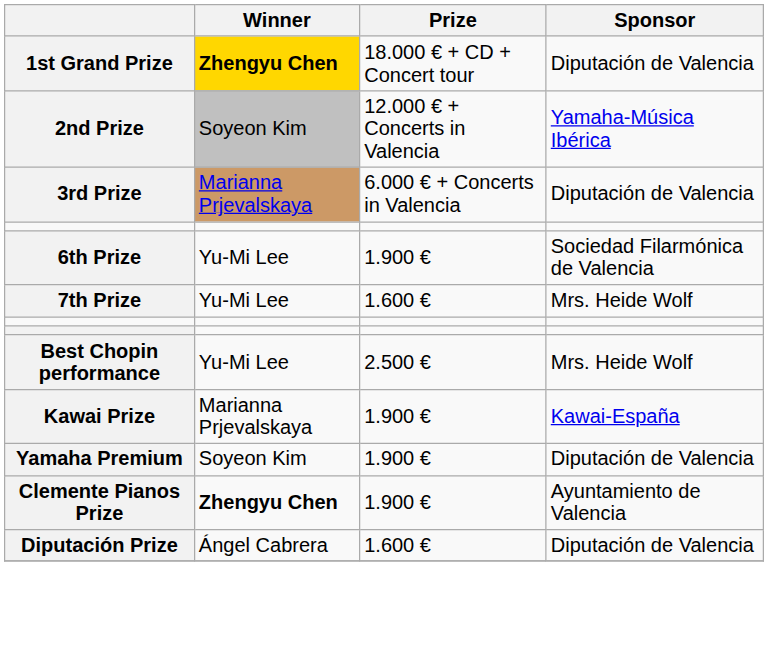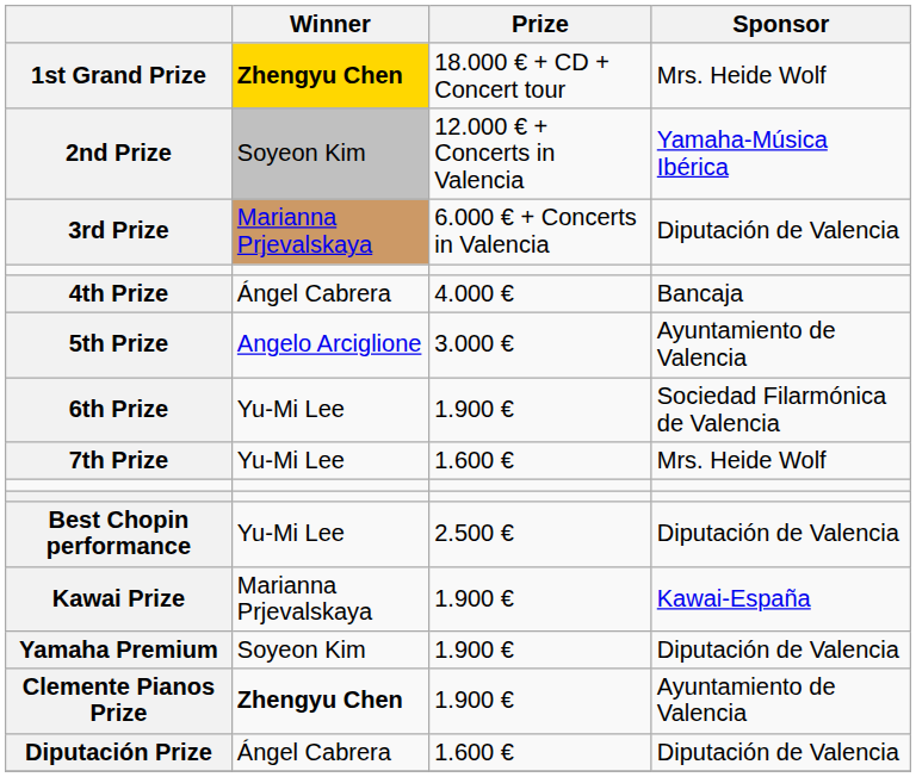1st Grand Prize | Sponsor: Diputación de Valencia -> Mrs. Heide Wolf
+ row: 4th Prize | Ángel Cabrera | 4.000 € | Bancaja
+ row: 5th Prize | Angelo Arciglione | 3.000 € | Ayuntamiento de Valencia
Best Chopin performance | Sponsor: Mrs. Heide Wolf -> Diputación de Valencia
